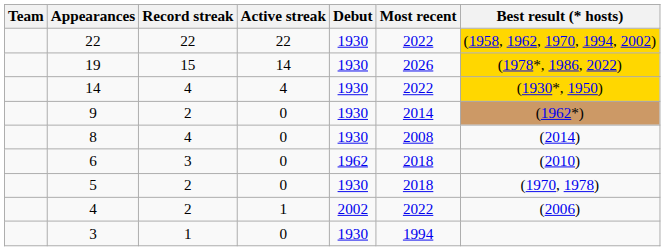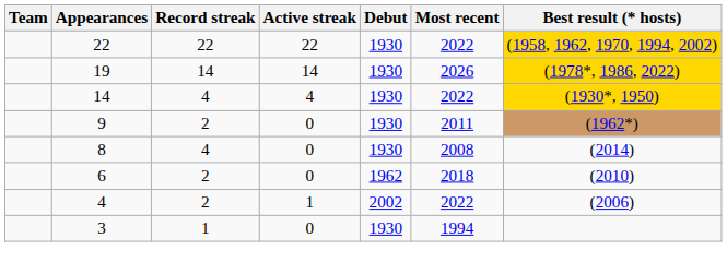19 | Record streak: 15 -> 14
9 | Most recent: 2014 -> 2011
6 | Record streak: 3 -> 2
- row: 5 | 2 | 0 | 1930 | 2018 | (1970, 1978)
